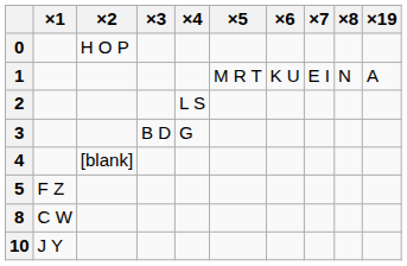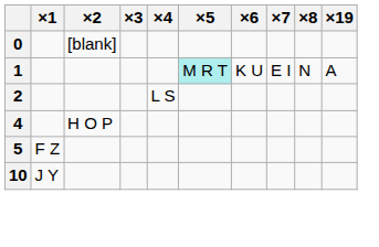0 | ×2: H O P -> [blank]
1 | ×5: no background -> paleturquoise background
- row: 3 | B D | G
4 | ×2: [blank] -> H O P
- row: 8 | C W
